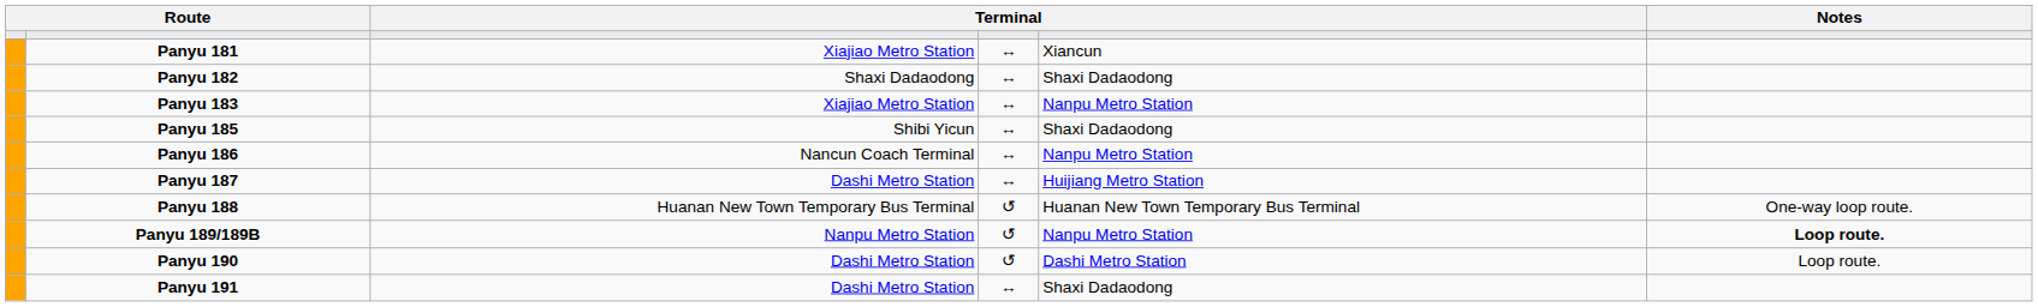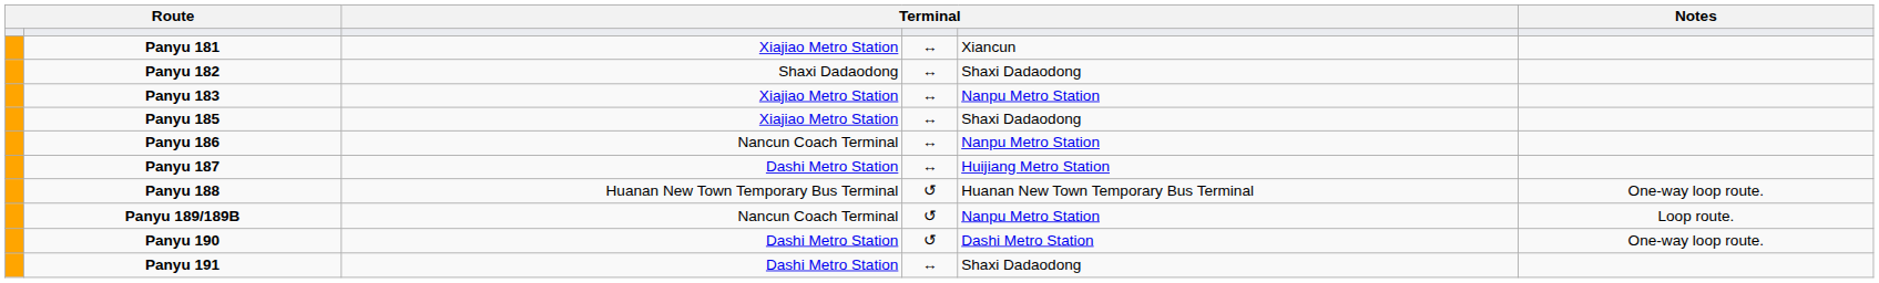Panyu 185 | column 3: Shibi Yicun -> Xiajiao Metro Station
Panyu 189/189B | column 3: Nanpu Metro Station -> Nancun Coach Terminal
Panyu 189/189B | Notes: bold -> normal
Panyu 190 | Notes: Loop route. -> One-way loop route.
